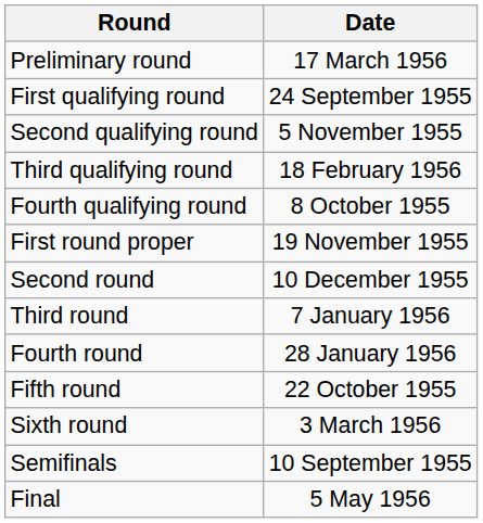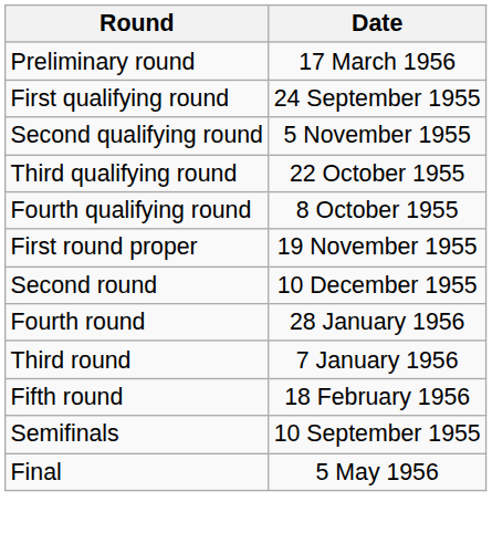Third qualifying round | Date: 18 February 1956 -> 22 October 1955
rows swapped: Third round <-> Fourth round
Fifth round | Date: 22 October 1955 -> 18 February 1956
- row: Sixth round | 3 March 1956
